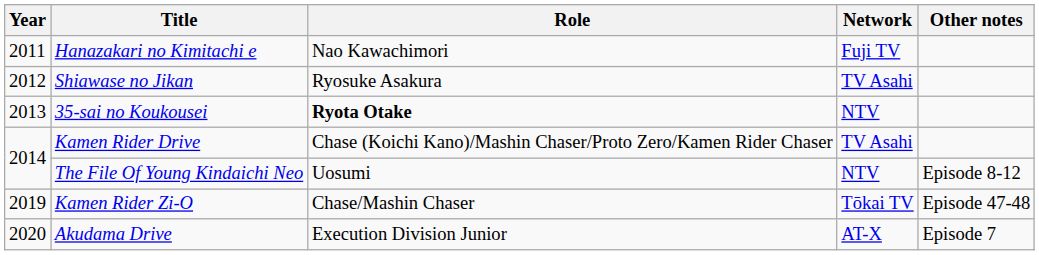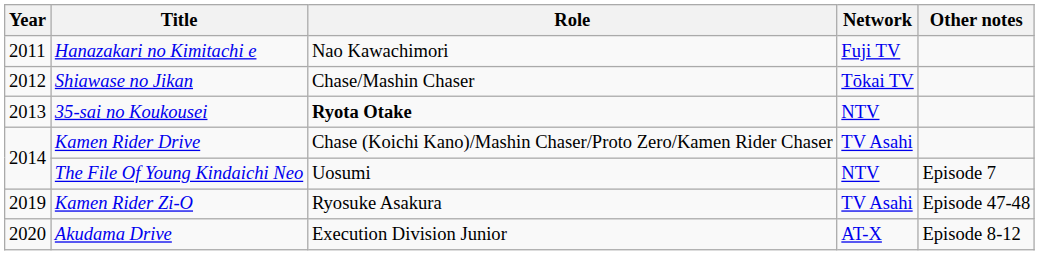Shiawase no Jikan | Role: Ryosuke Asakura -> Chase/Mashin Chaser
Shiawase no Jikan | Network: TV Asahi -> Tōkai TV
The File Of Young Kindaichi Neo | Other notes: Episode 8-12 -> Episode 7
Kamen Rider Zi-O | Role: Chase/Mashin Chaser -> Ryosuke Asakura
Kamen Rider Zi-O | Network: Tōkai TV -> TV Asahi
Akudama Drive | Other notes: Episode 7 -> Episode 8-12
